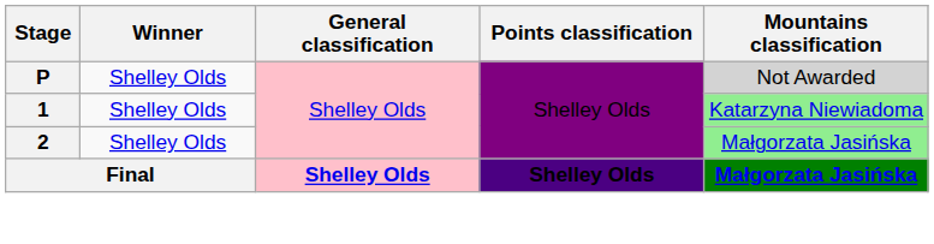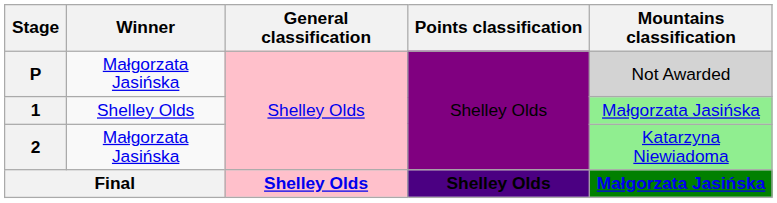P | Winner: Shelley Olds -> Małgorzata Jasińska
1 | Mountains classification: Katarzyna Niewiadoma -> Małgorzata Jasińska
2 | Winner: Shelley Olds -> Małgorzata Jasińska
2 | Mountains classification: Małgorzata Jasińska -> Katarzyna Niewiadoma
